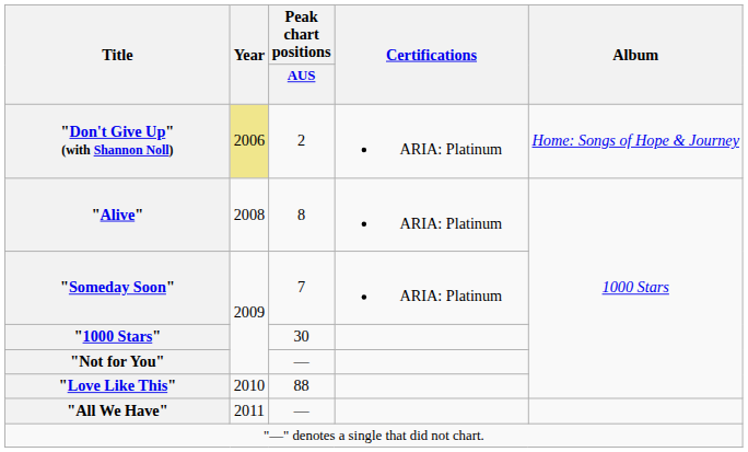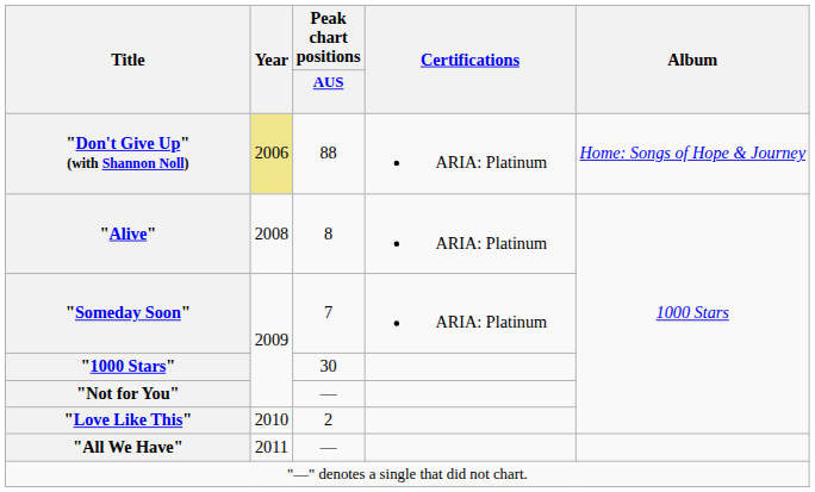"Don't Give Up" (with Shannon Noll) | Peak chart positions / AUS: 2 -> 88
"Love Like This" | Peak chart positions / AUS: 88 -> 2
